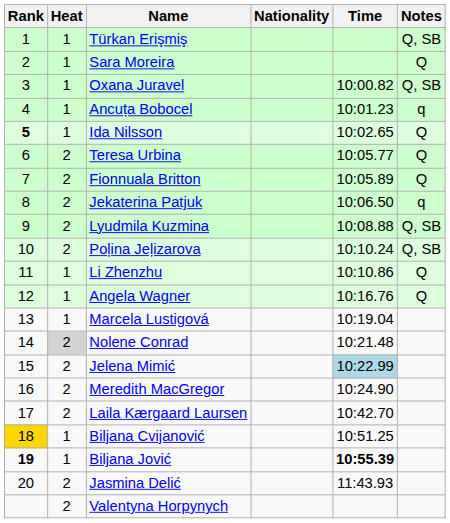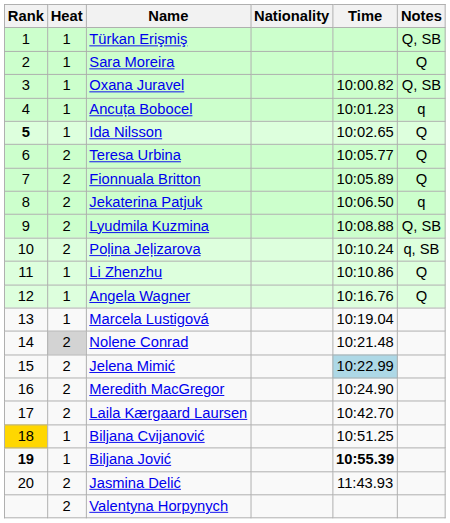Poļina Jeļizarova | Notes: Q, SB -> q, SB
